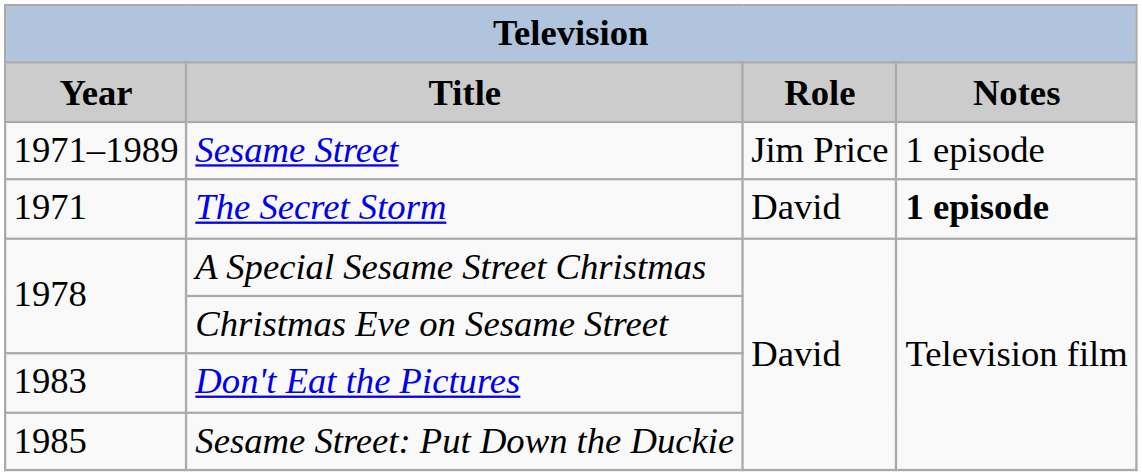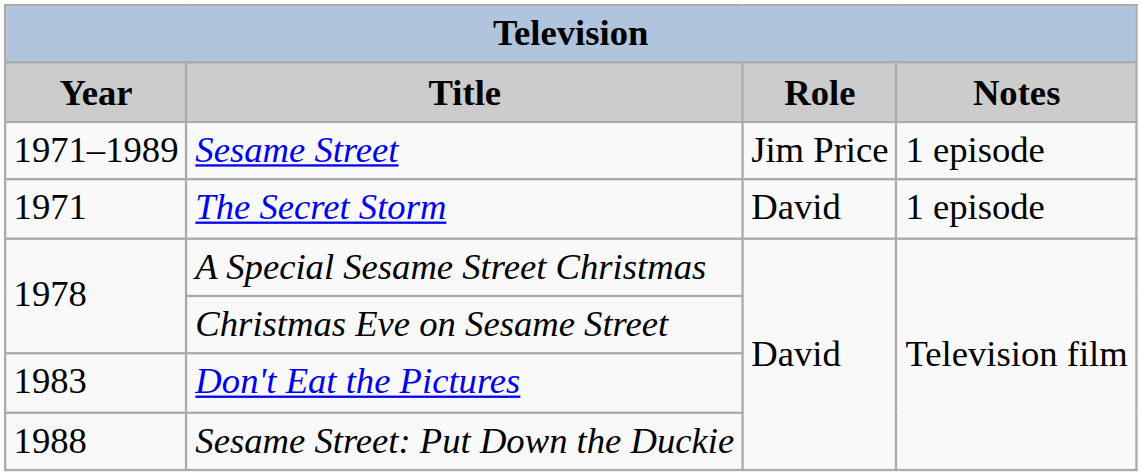The Secret Storm | Notes: bold -> normal
Sesame Street: Put Down the Duckie | Year: 1985 -> 1988
